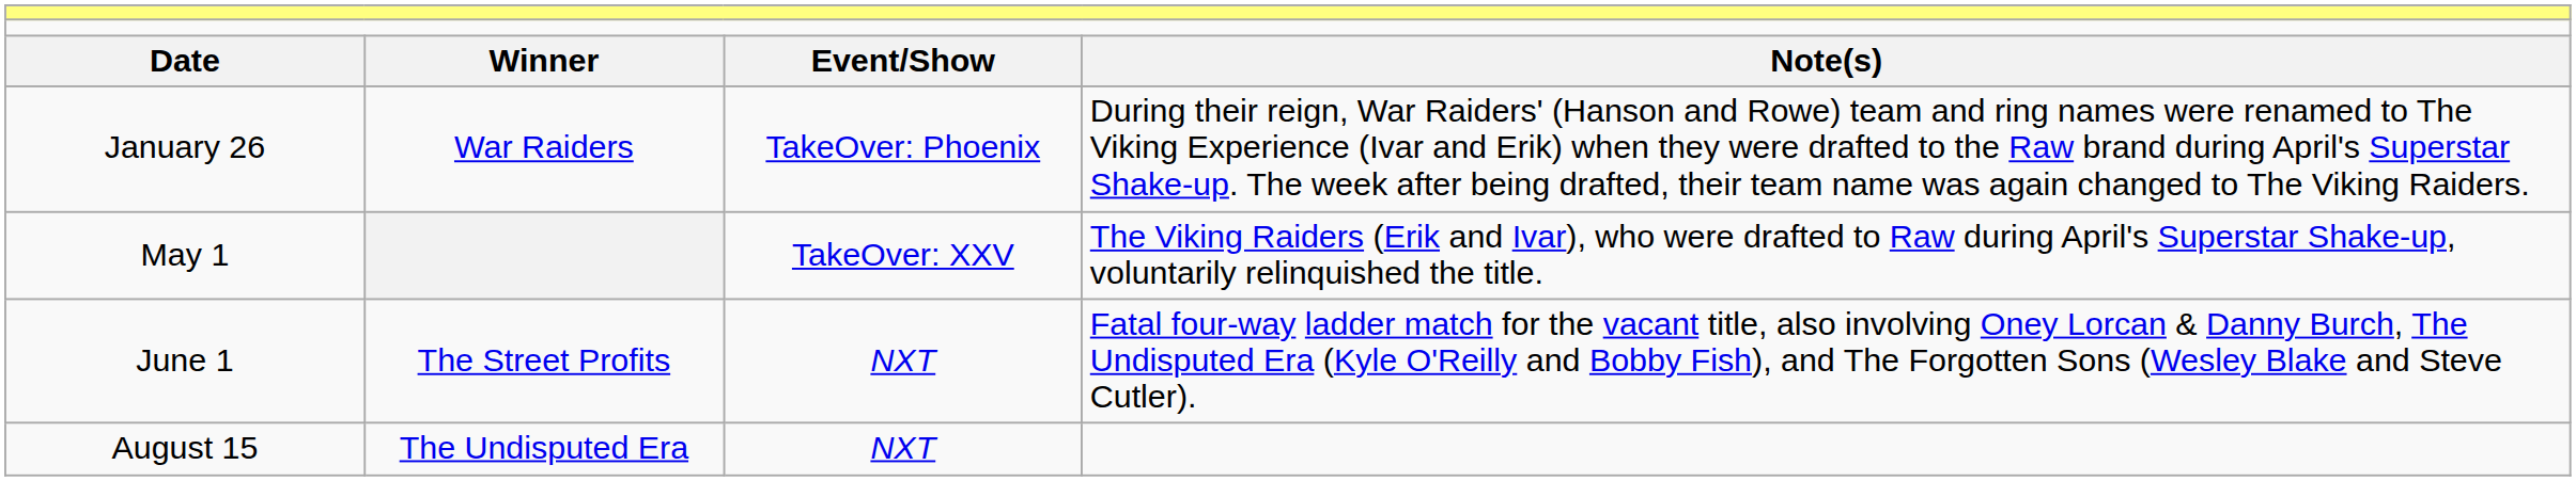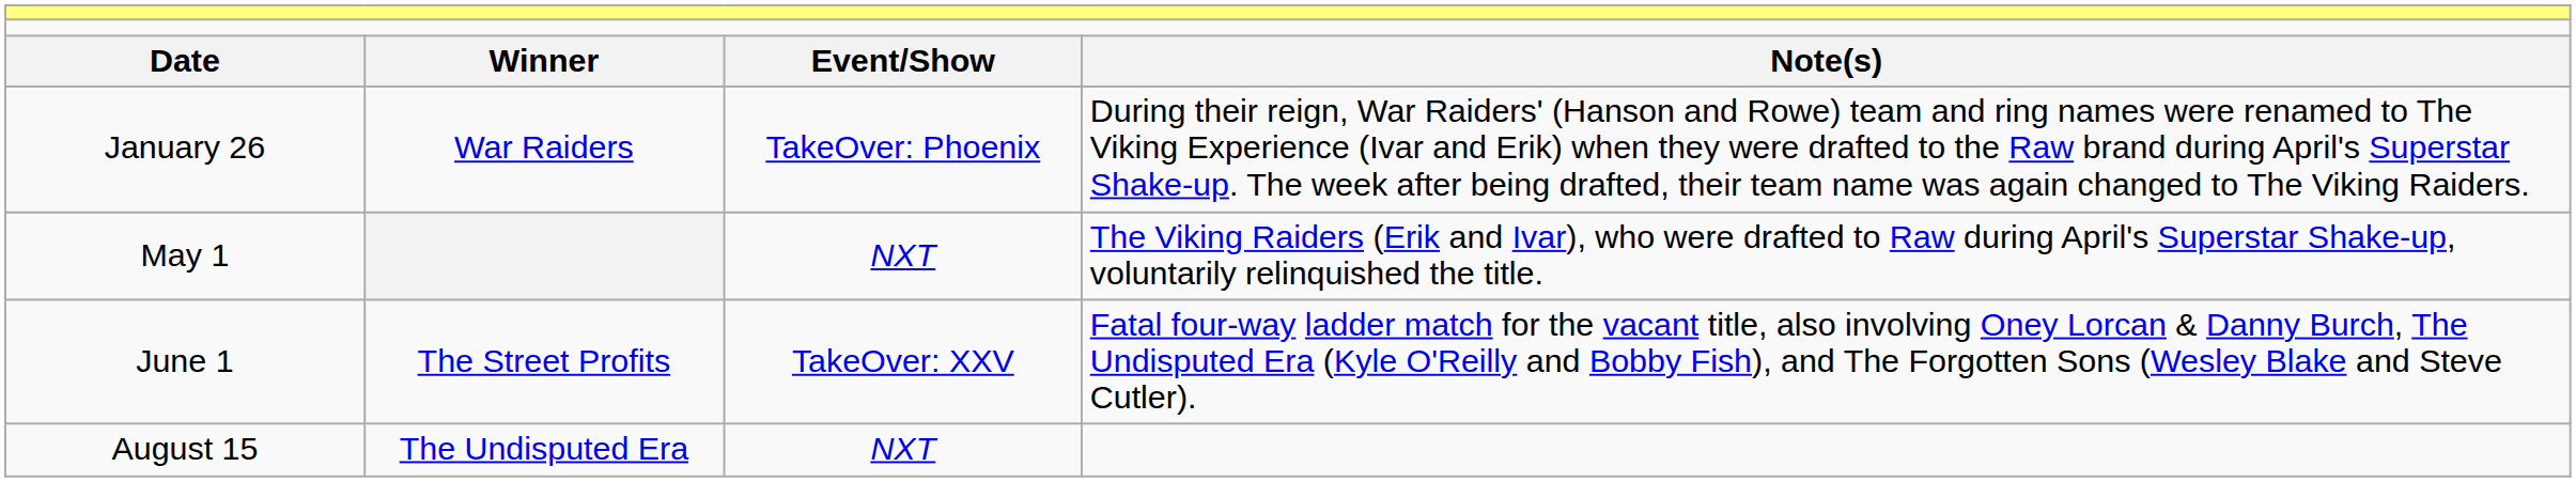May 1 | column 3: TakeOver: XXV -> NXT
June 1 | column 3: NXT -> TakeOver: XXV
